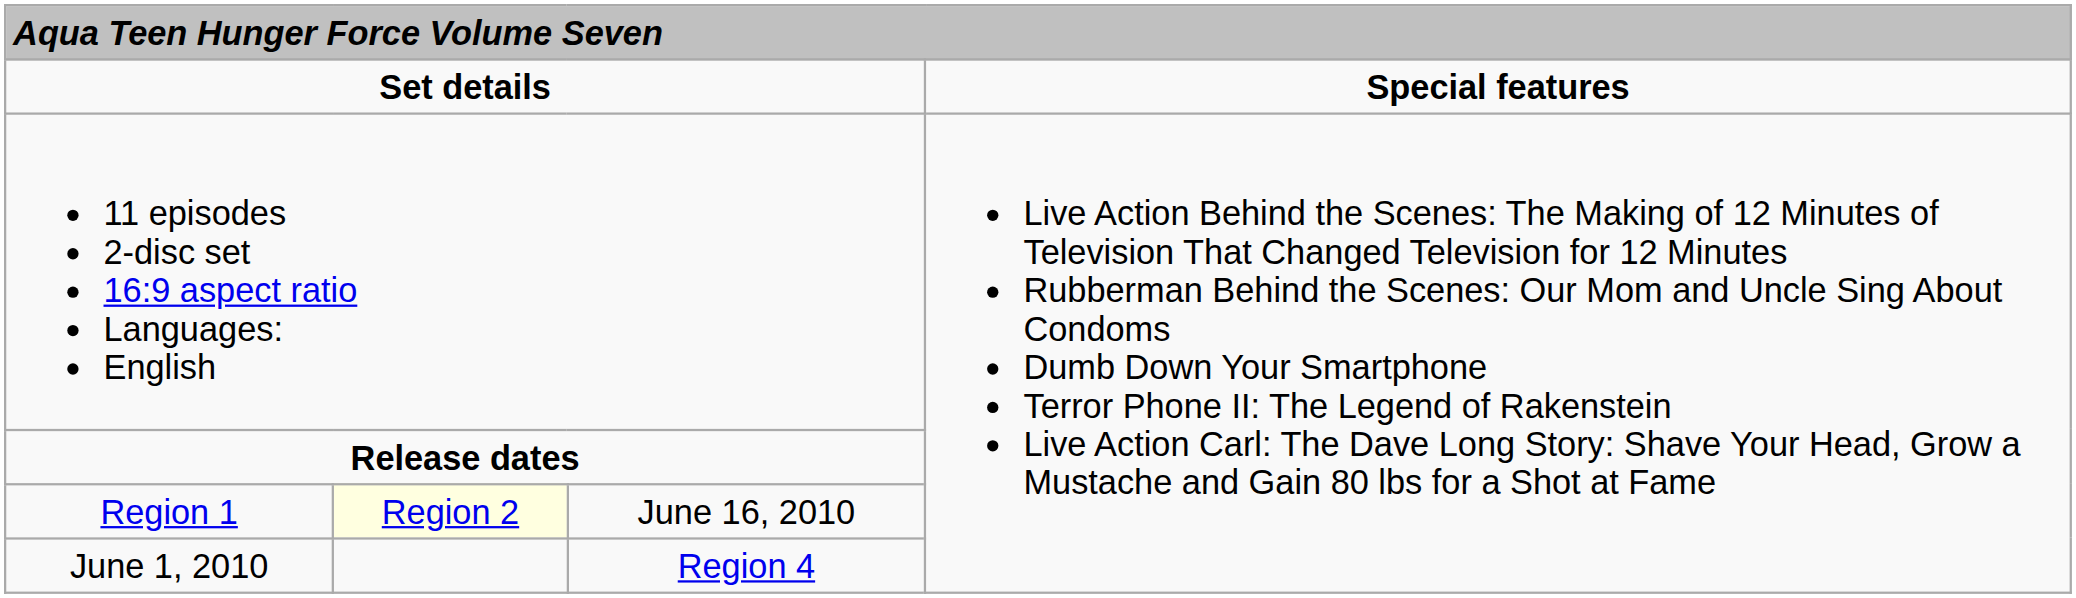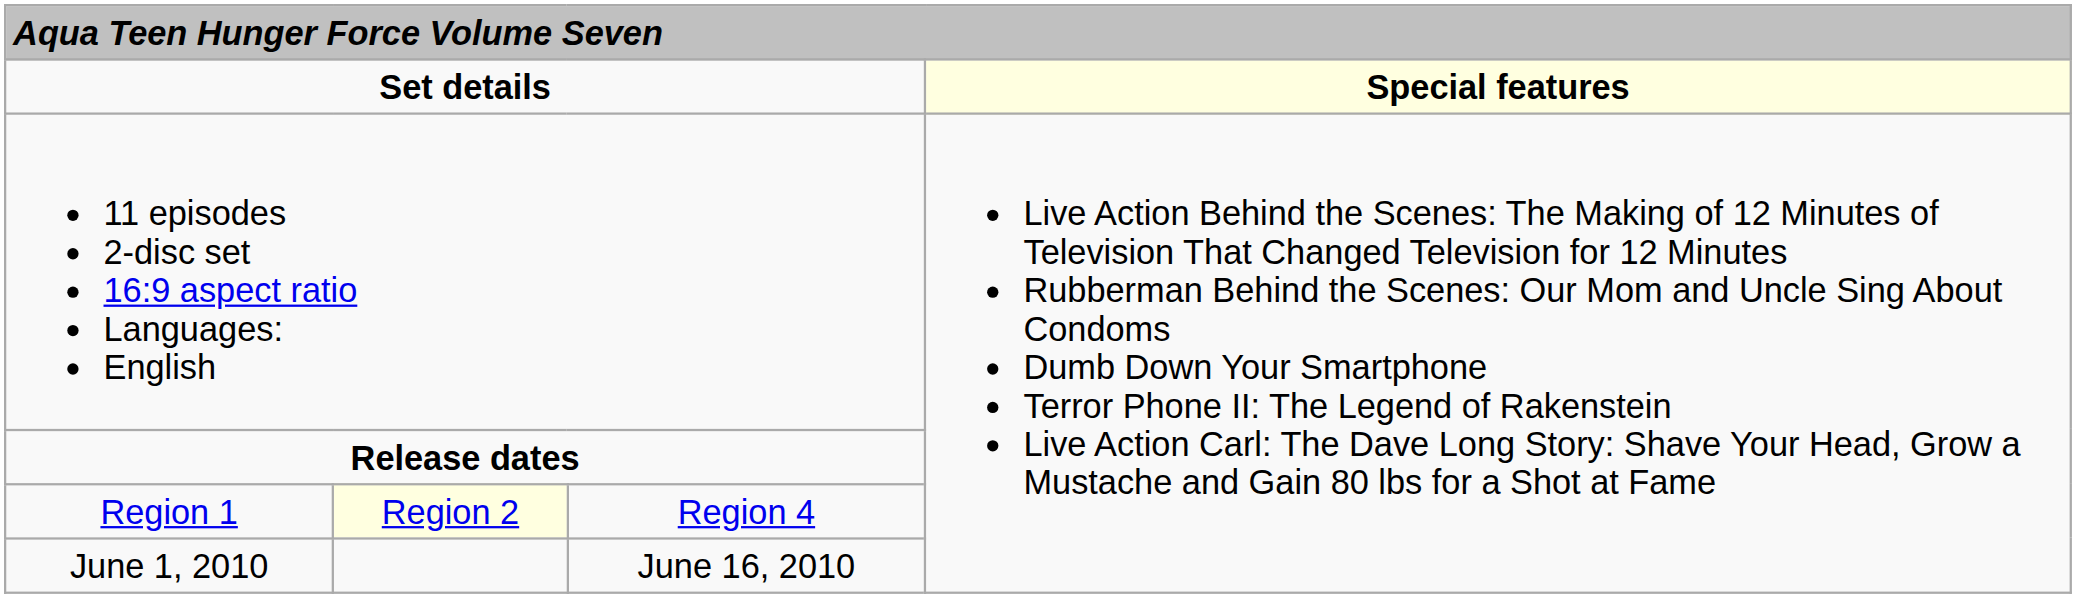Set details | column 4: no background -> lightyellow background
Region 1 | column 3: June 16, 2010 -> Region 4
June 1, 2010 | column 3: Region 4 -> June 16, 2010
